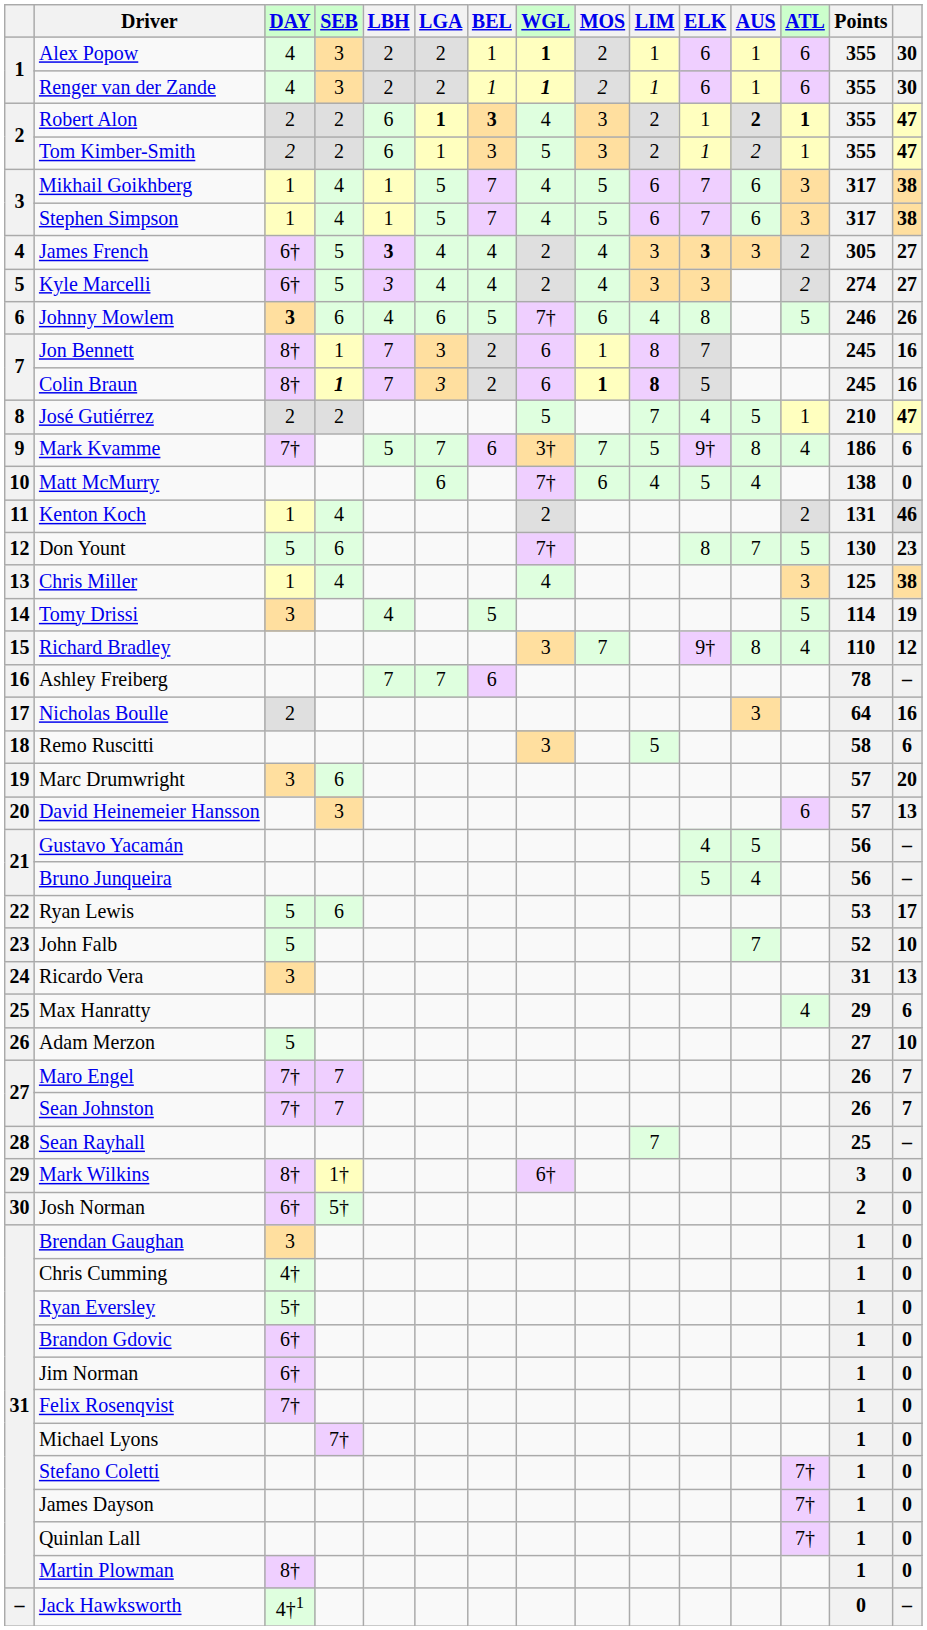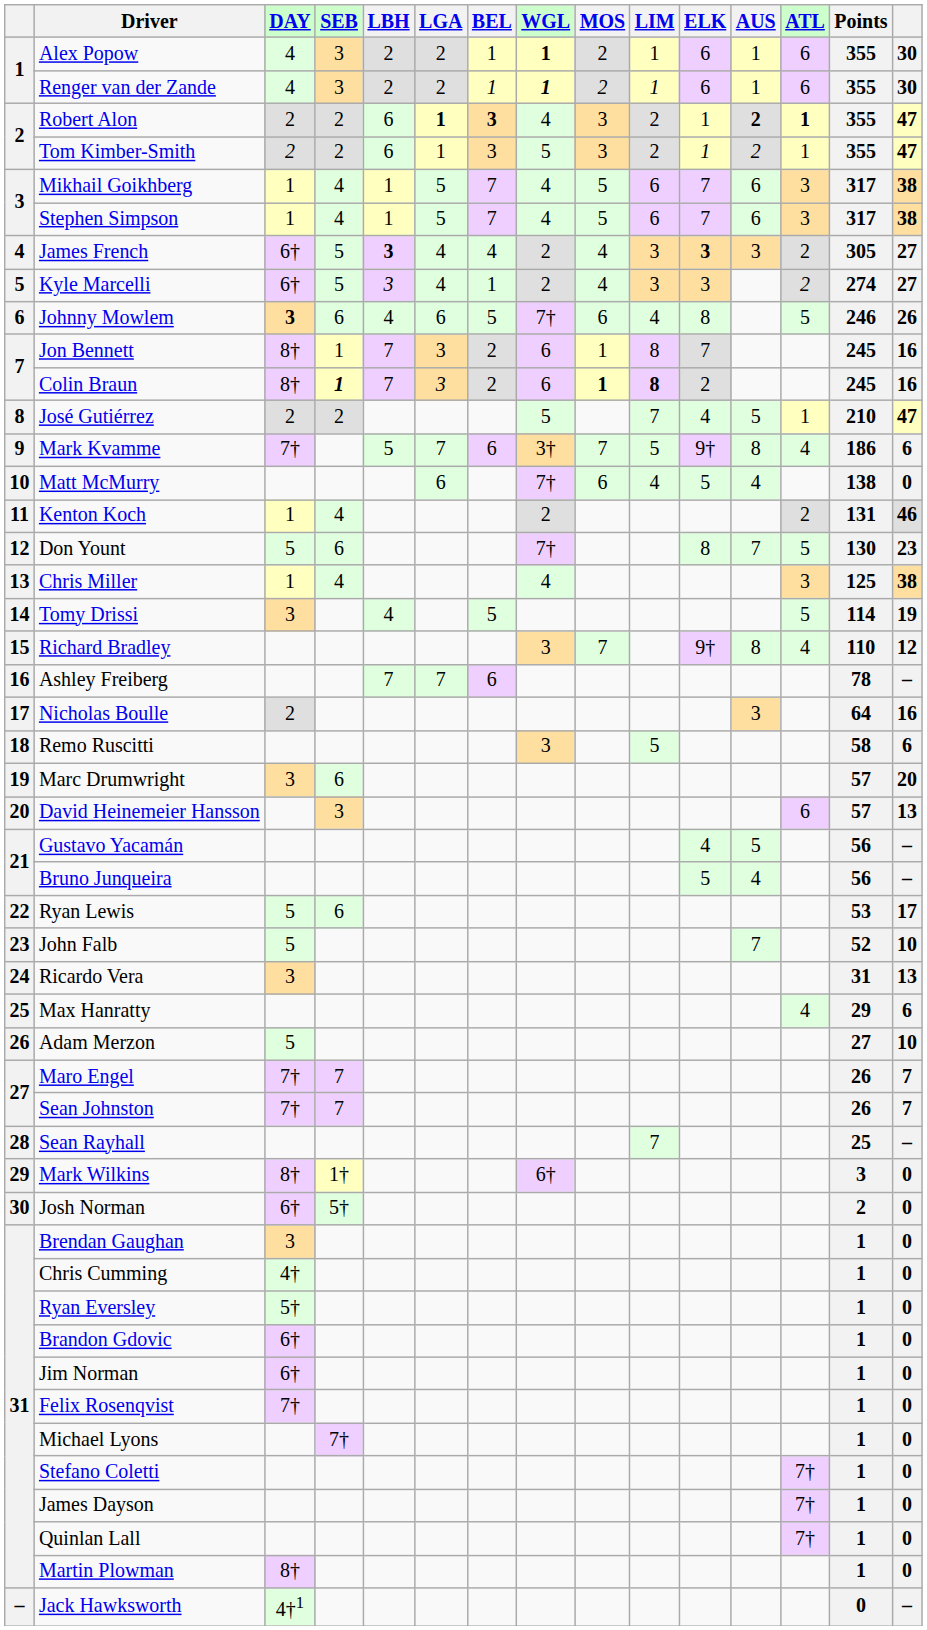Kyle Marcelli | BEL: 4 -> 1
Colin Braun | ELK: 5 -> 2
